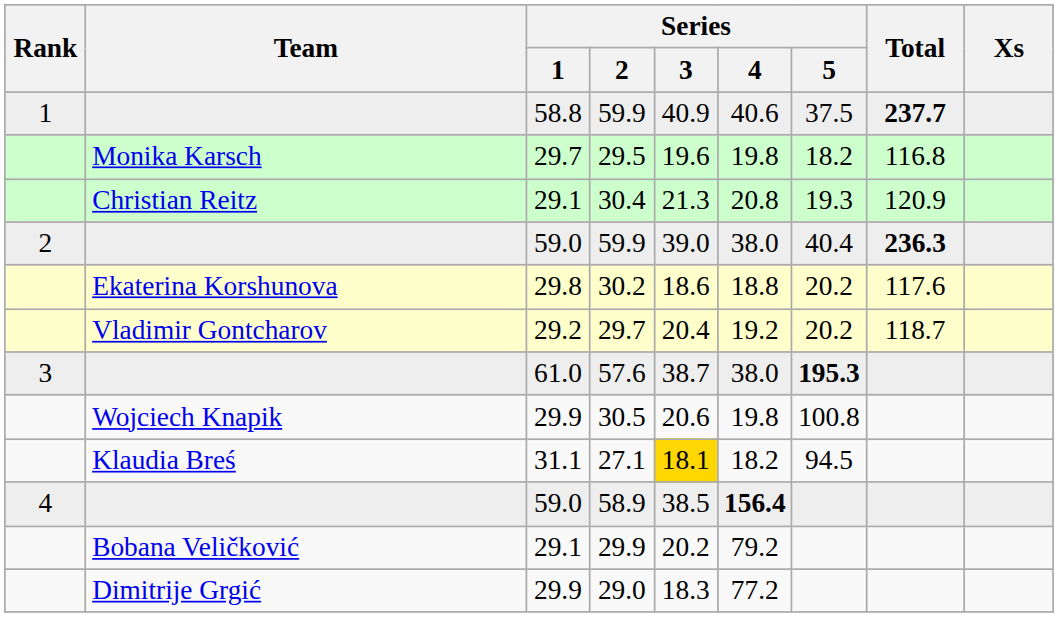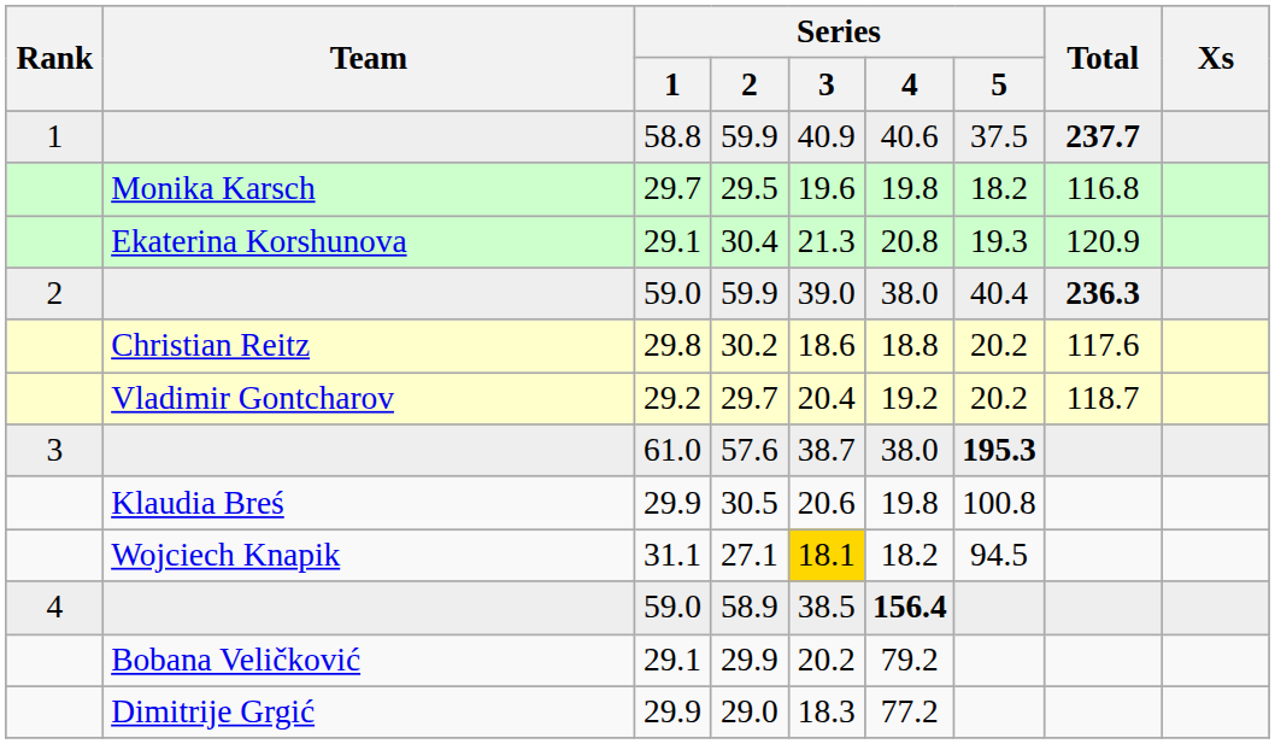30.4 | Team: Christian Reitz -> Ekaterina Korshunova
30.2 | Team: Ekaterina Korshunova -> Christian Reitz
30.5 | Team: Wojciech Knapik -> Klaudia Breś
27.1 | Team: Klaudia Breś -> Wojciech Knapik
